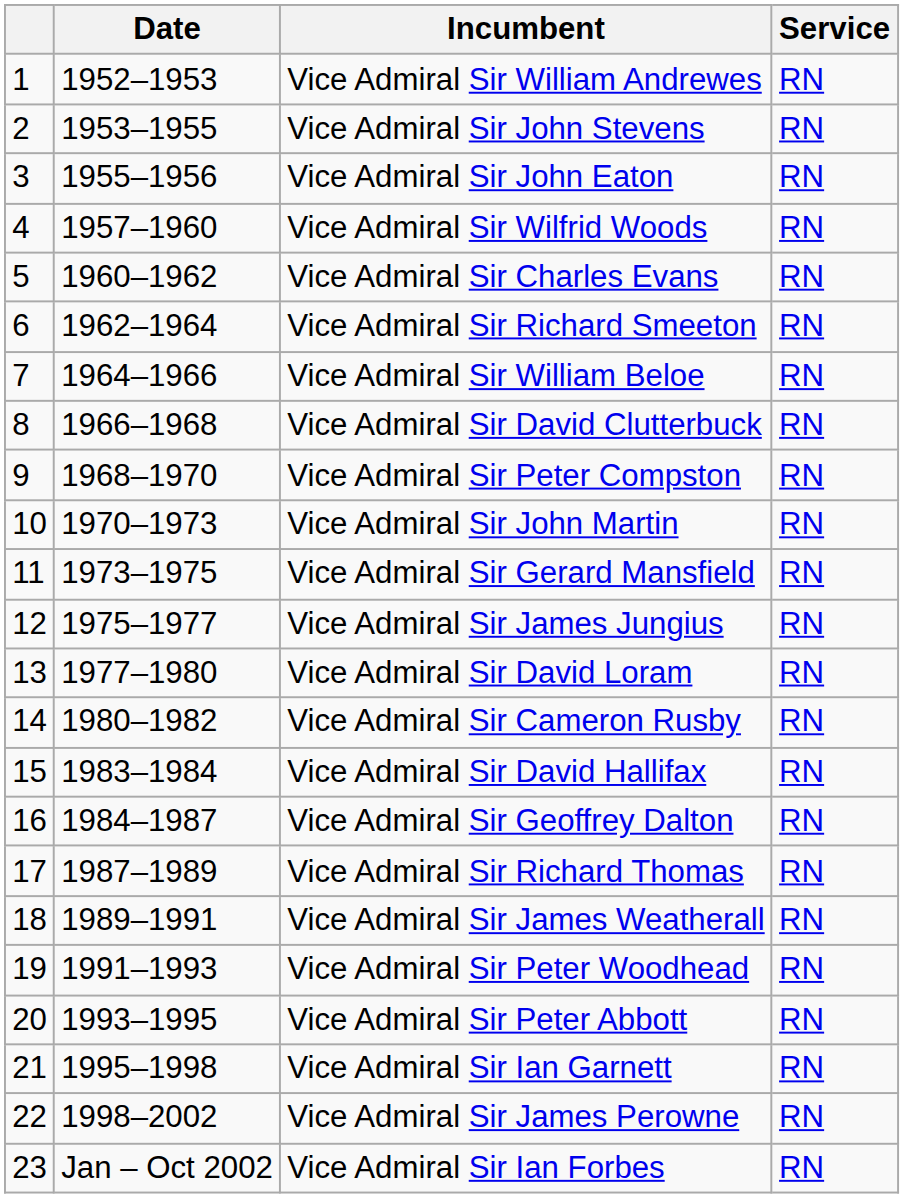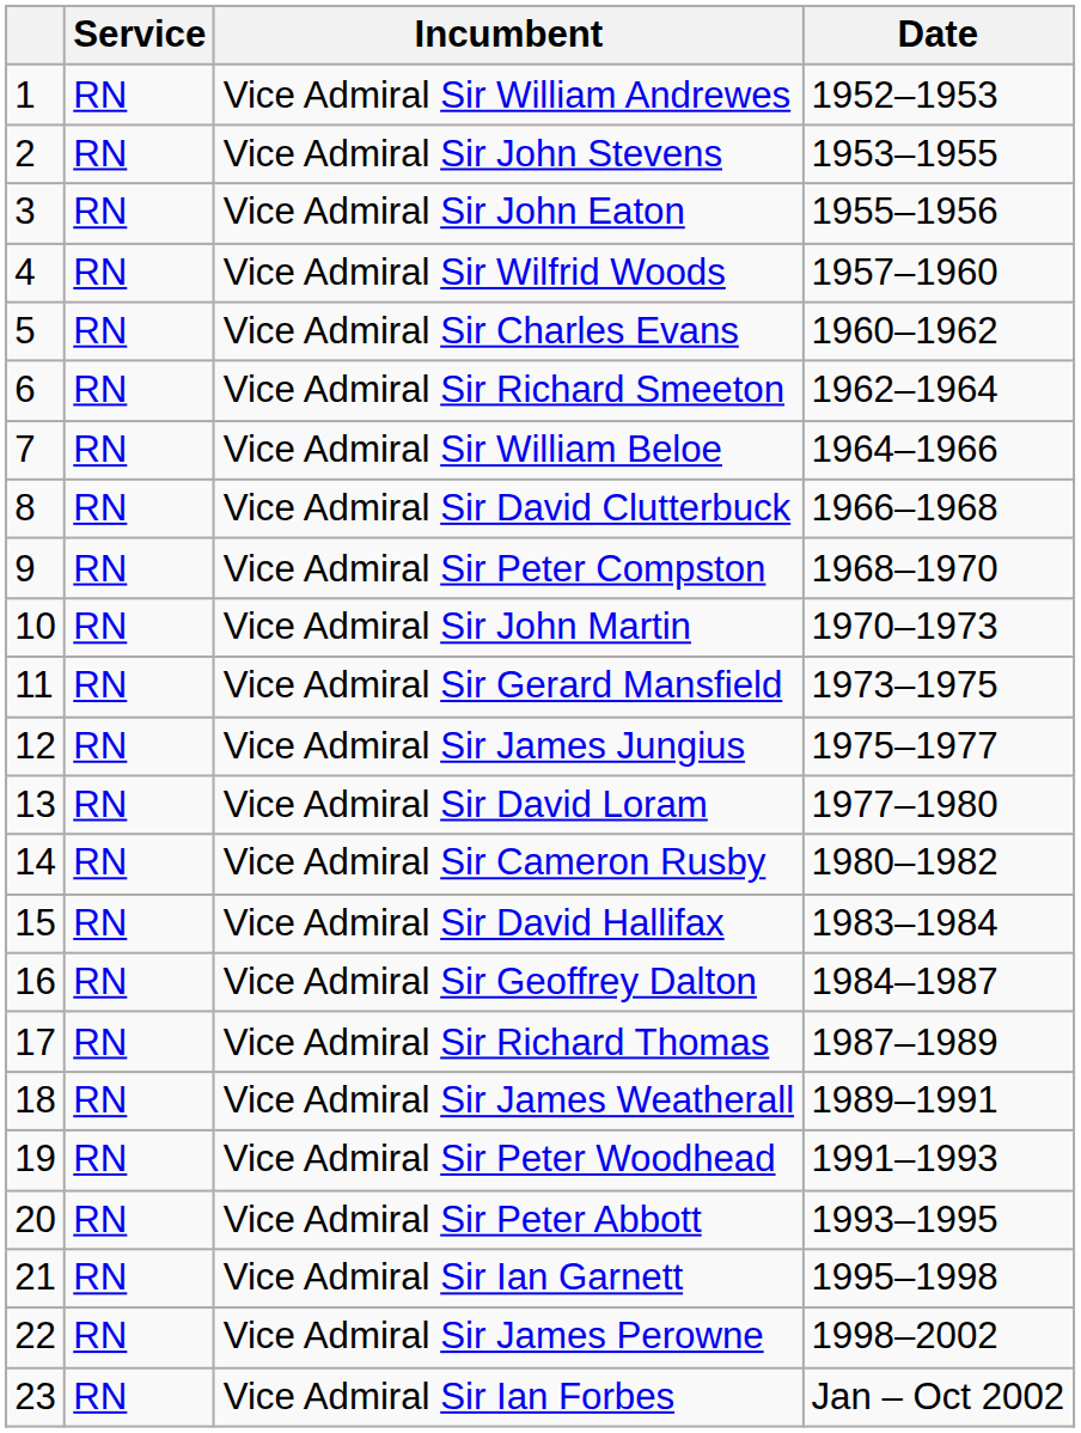columns swapped: Date <-> Service
